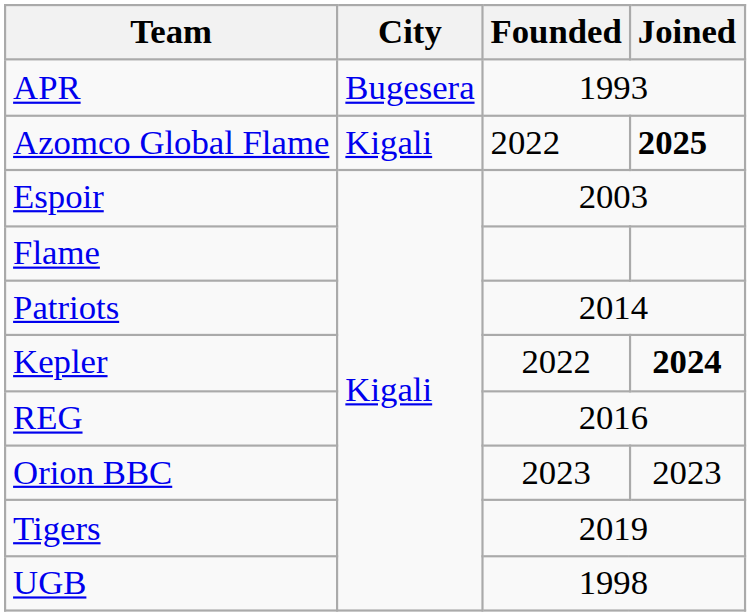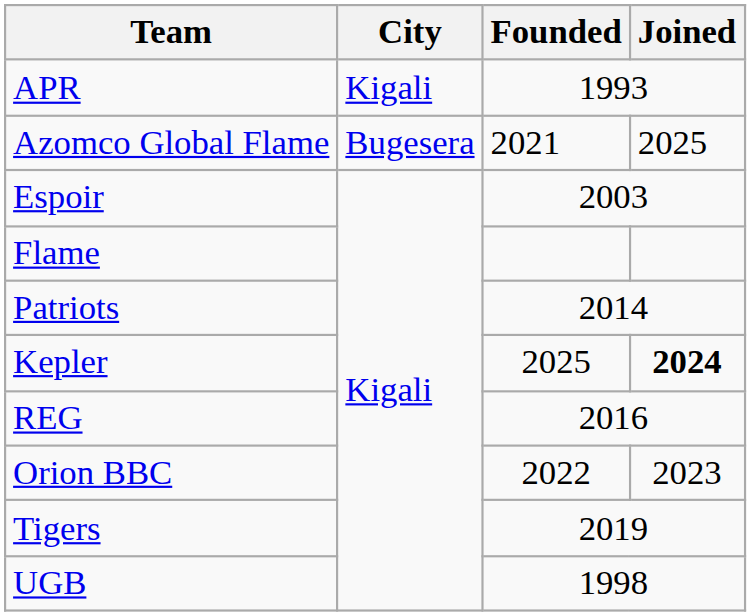APR | City: Bugesera -> Kigali
Azomco Global Flame | City: Kigali -> Bugesera
Azomco Global Flame | Founded: 2022 -> 2021
Azomco Global Flame | Joined: bold -> normal
Kepler | Founded: 2022 -> 2025
Orion BBC | Founded: 2023 -> 2022
